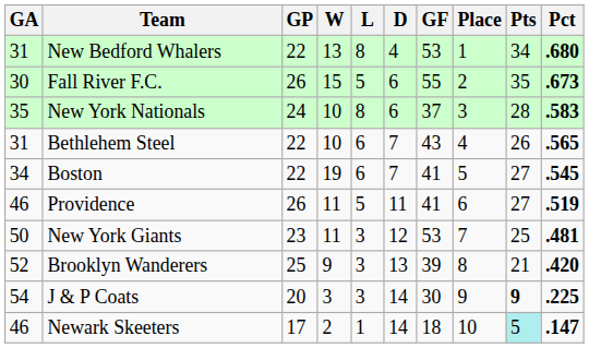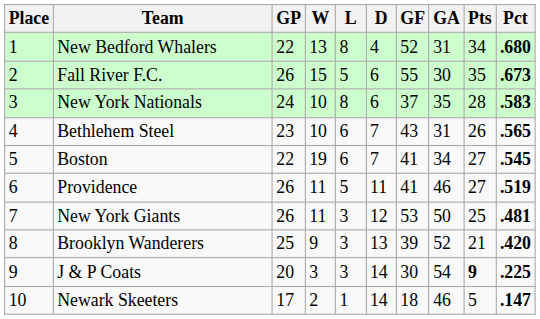columns swapped: Place <-> GA
New Bedford Whalers | GF: 53 -> 52
Bethlehem Steel | GP: 22 -> 23
New York Giants | GP: 23 -> 26
Newark Skeeters | Pts: paleturquoise background -> no background
